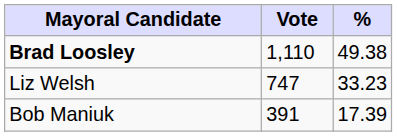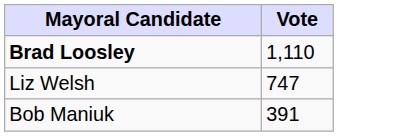- column: % | 49.38 | 33.23 | 17.39
